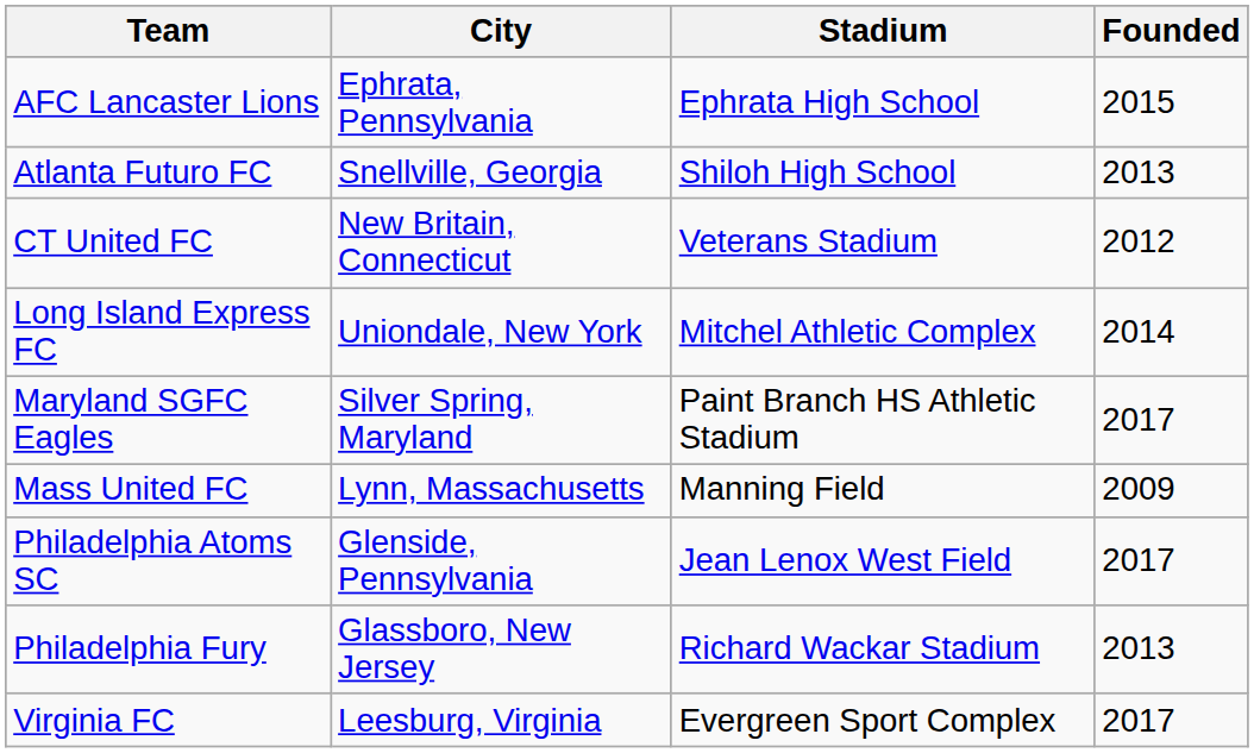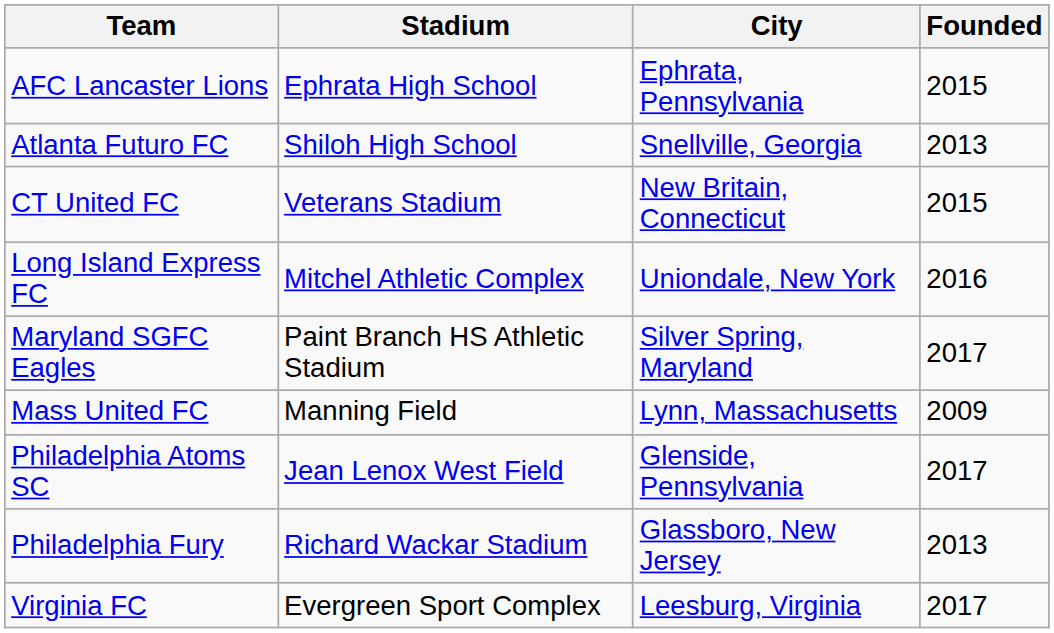columns swapped: City <-> Stadium
CT United FC | Founded: 2012 -> 2015
Long Island Express FC | Founded: 2014 -> 2016
